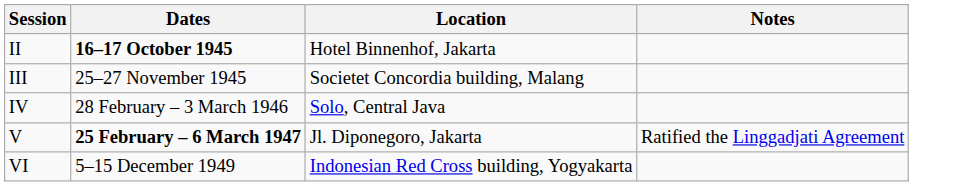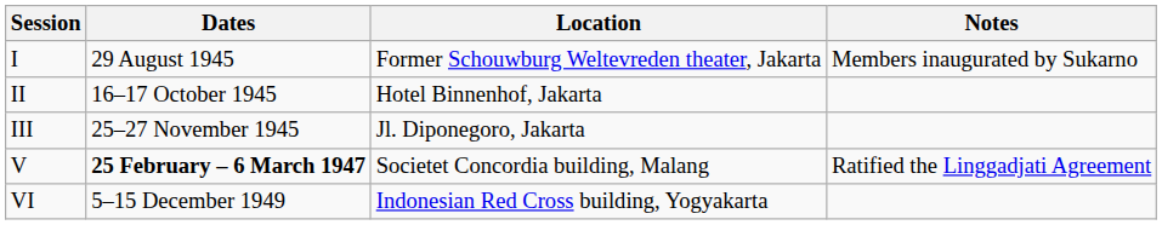+ row: I | 29 August 1945 | Former Schouwburg Weltevreden theater, Jakarta | Members inaugurated by Sukarno
II | Dates: bold -> normal
III | Location: Societet Concordia building, Malang -> Jl. Diponegoro, Jakarta
- row: IV | 28 February – 3 March 1946 | Solo, Central Java
V | Location: Jl. Diponegoro, Jakarta -> Societet Concordia building, Malang
